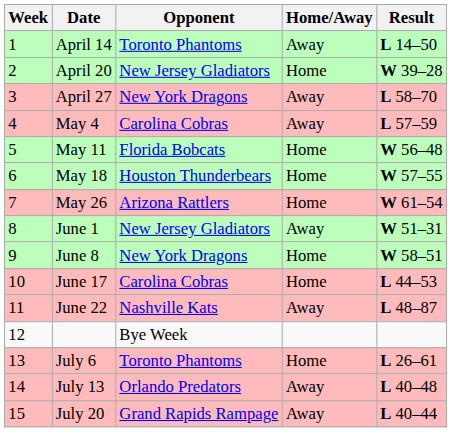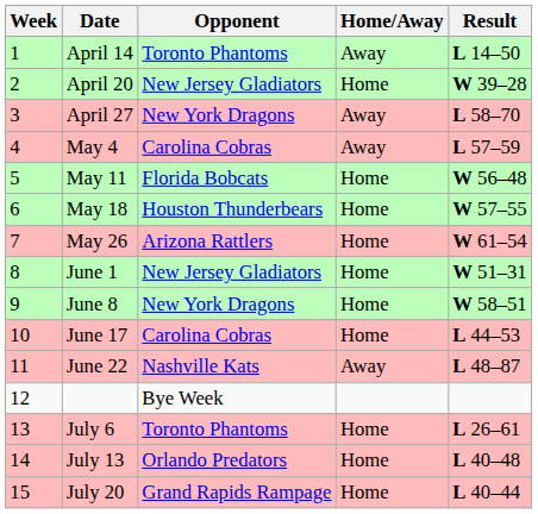June 1 | Home/Away: Away -> Home
July 13 | Home/Away: Away -> Home
July 20 | Home/Away: Away -> Home
